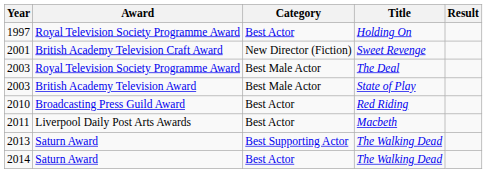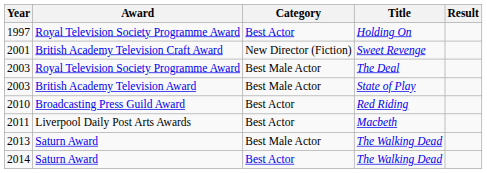2013 | Category: Best Supporting Actor -> Best Male Actor
